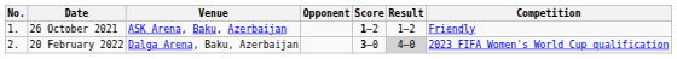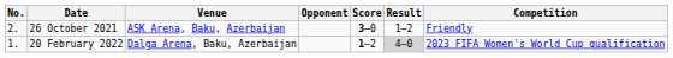26 October 2021 | No.: 1. -> 2.
26 October 2021 | Score: 1–2 -> 3–0
20 February 2022 | No.: 2. -> 1.
20 February 2022 | Score: 3–0 -> 1–2
